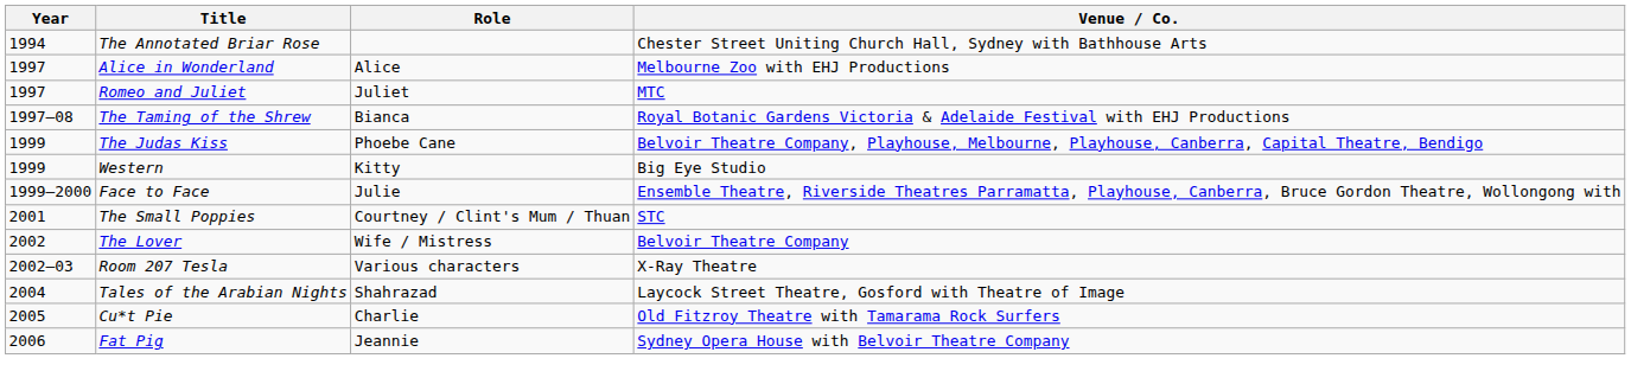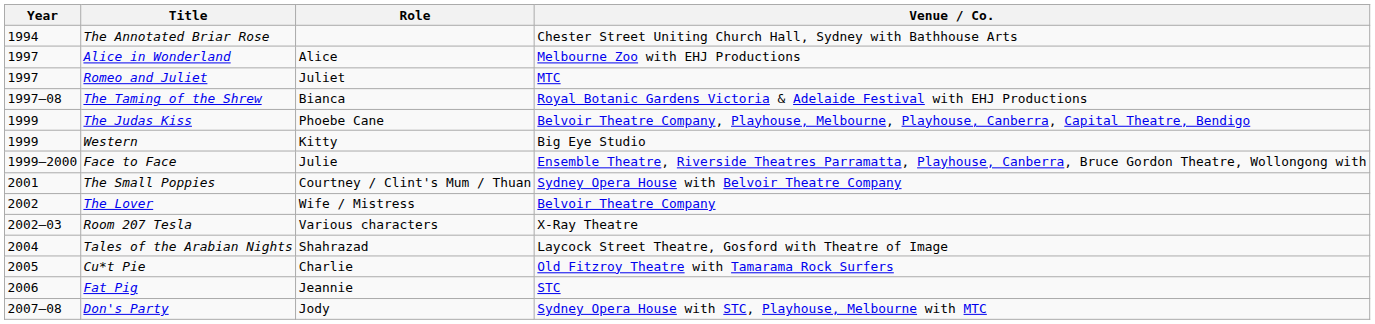The Small Poppies | Venue / Co.: STC -> Sydney Opera House with Belvoir Theatre Company
Fat Pig | Venue / Co.: Sydney Opera House with Belvoir Theatre Company -> STC
+ row: 2007–08 | Don's Party | Jody | Sydney Opera House with STC, Playhouse, Melbourne with MTC
